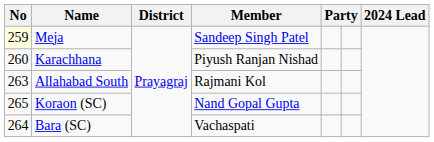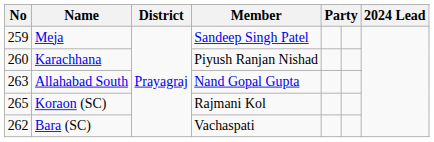Meja | No: lightyellow background -> no background
Allahabad South | Member: Rajmani Kol -> Nand Gopal Gupta
Koraon (SC) | Member: Nand Gopal Gupta -> Rajmani Kol
Bara (SC) | No: 264 -> 262
